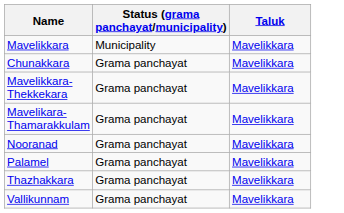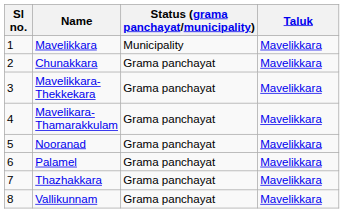+ column: Sl no. | 1 | 2 | 3 | 4 | 5 | 6 | 7 | 8
